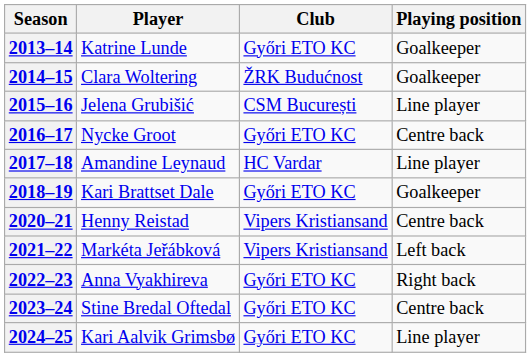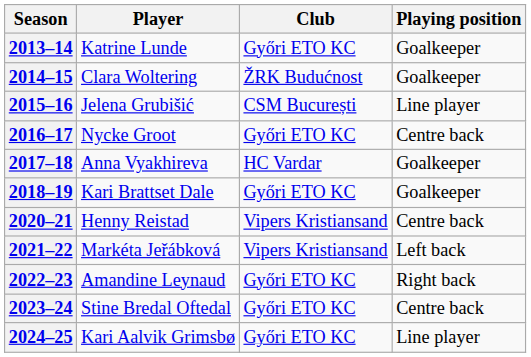2017–18 | Player: Amandine Leynaud -> Anna Vyakhireva
2017–18 | Playing position: Line player -> Goalkeeper
2022–23 | Player: Anna Vyakhireva -> Amandine Leynaud
